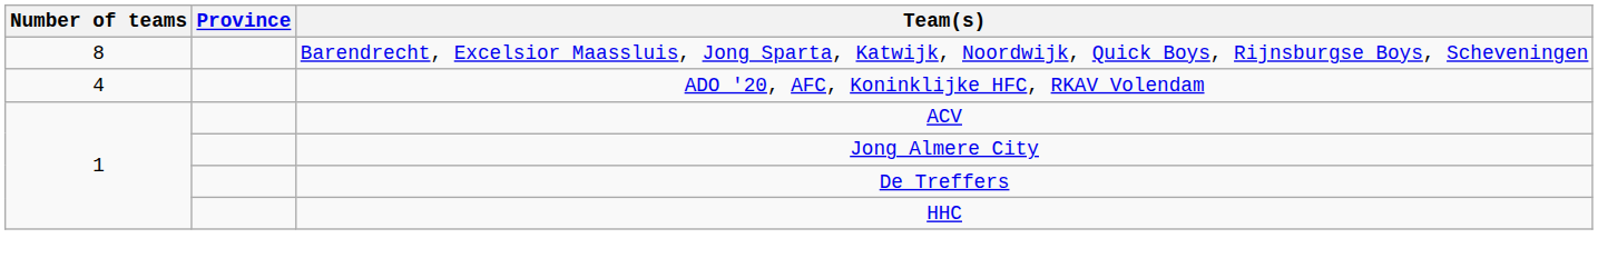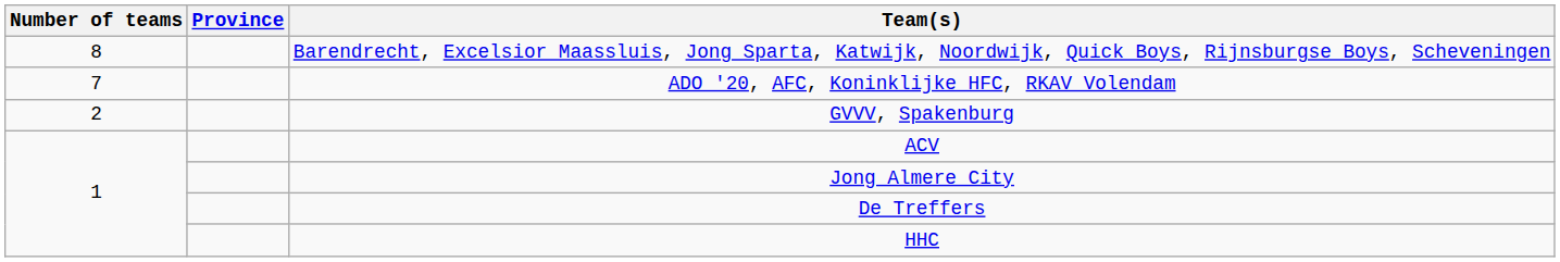ADO '20, AFC, Koninklijke HFC, RKAV Volendam | Number of teams: 4 -> 7
+ row: 2 | GVVV, Spakenburg
